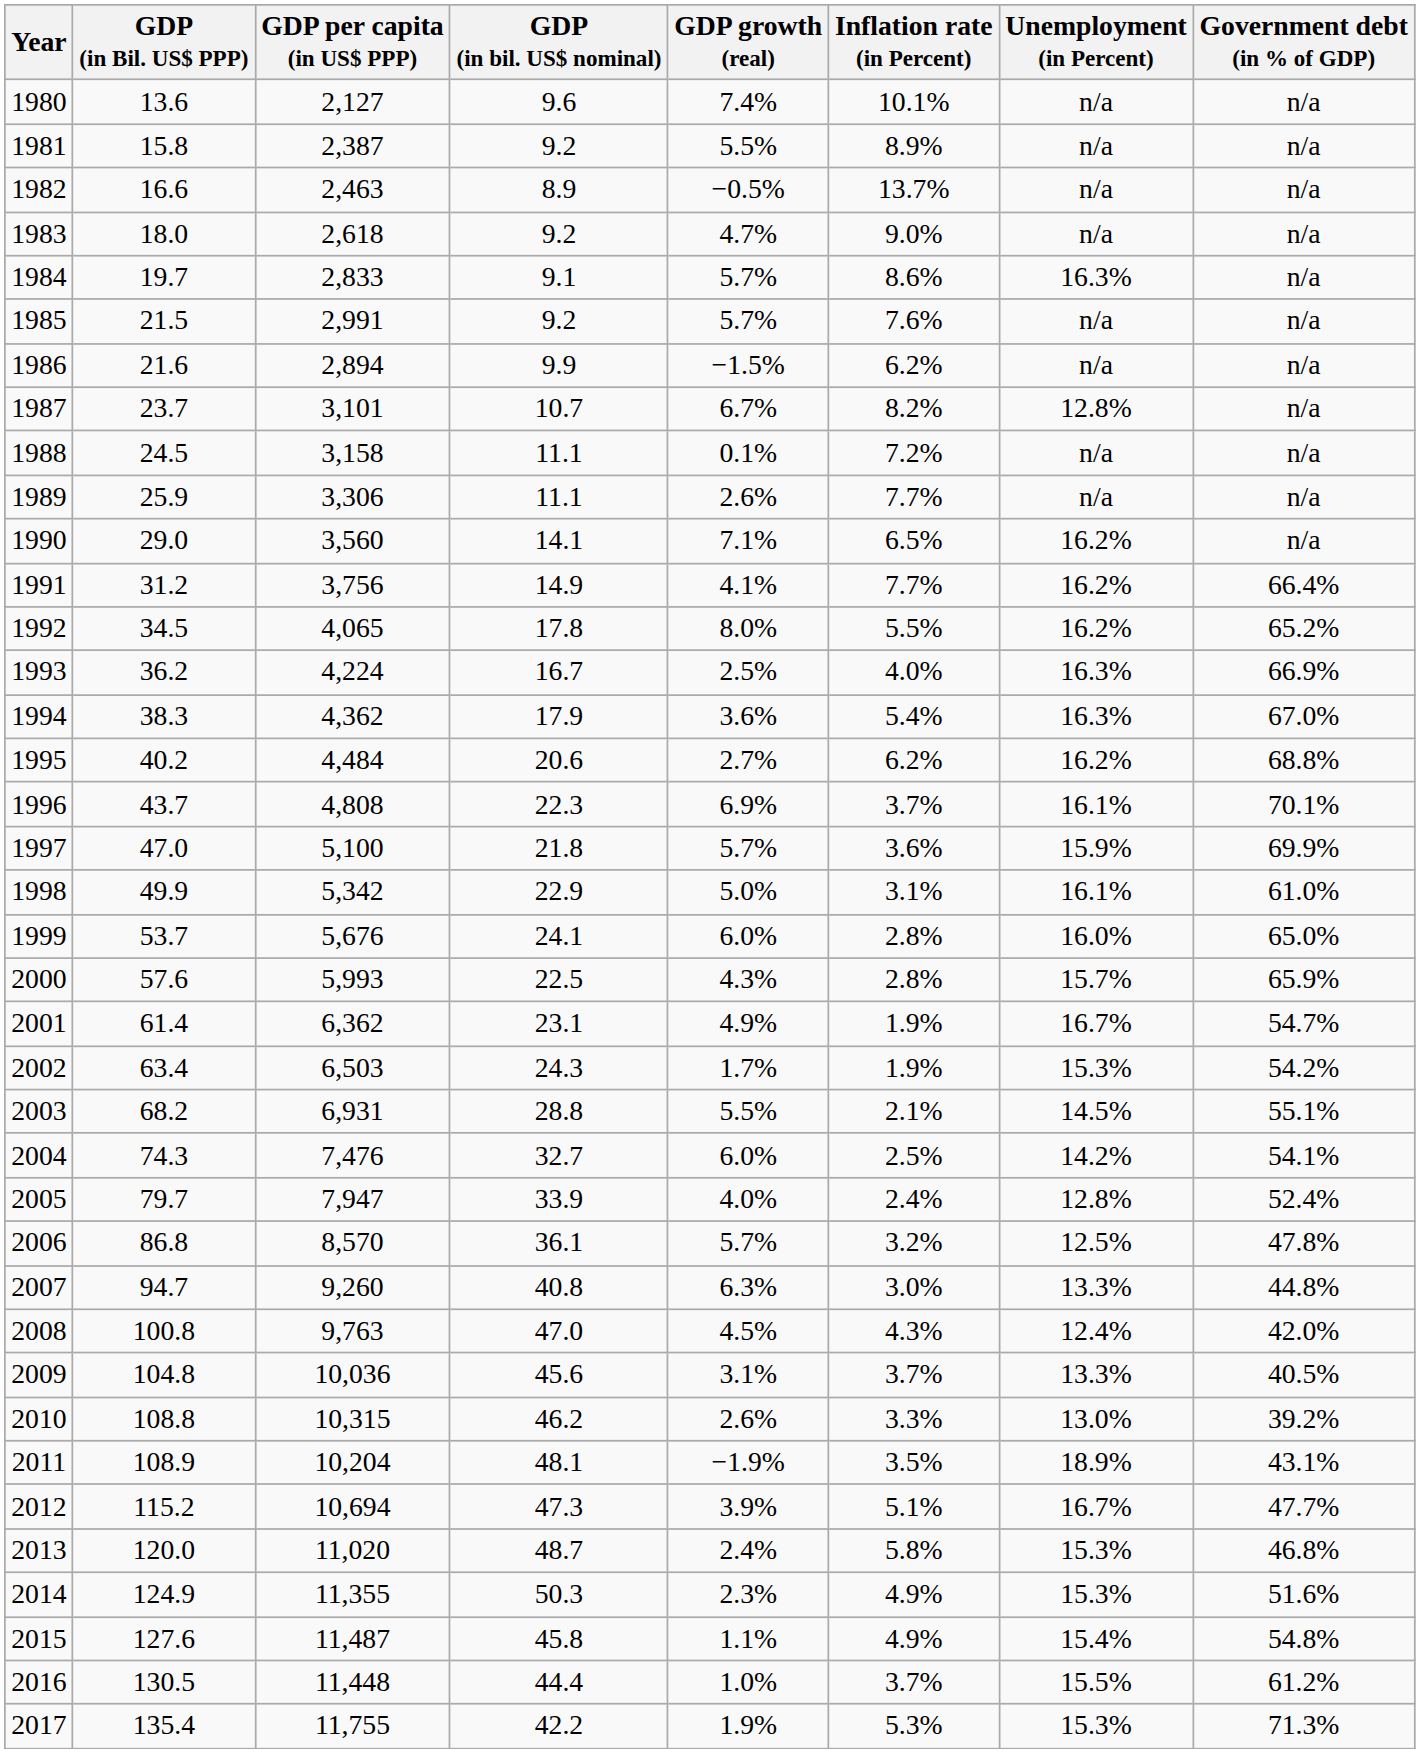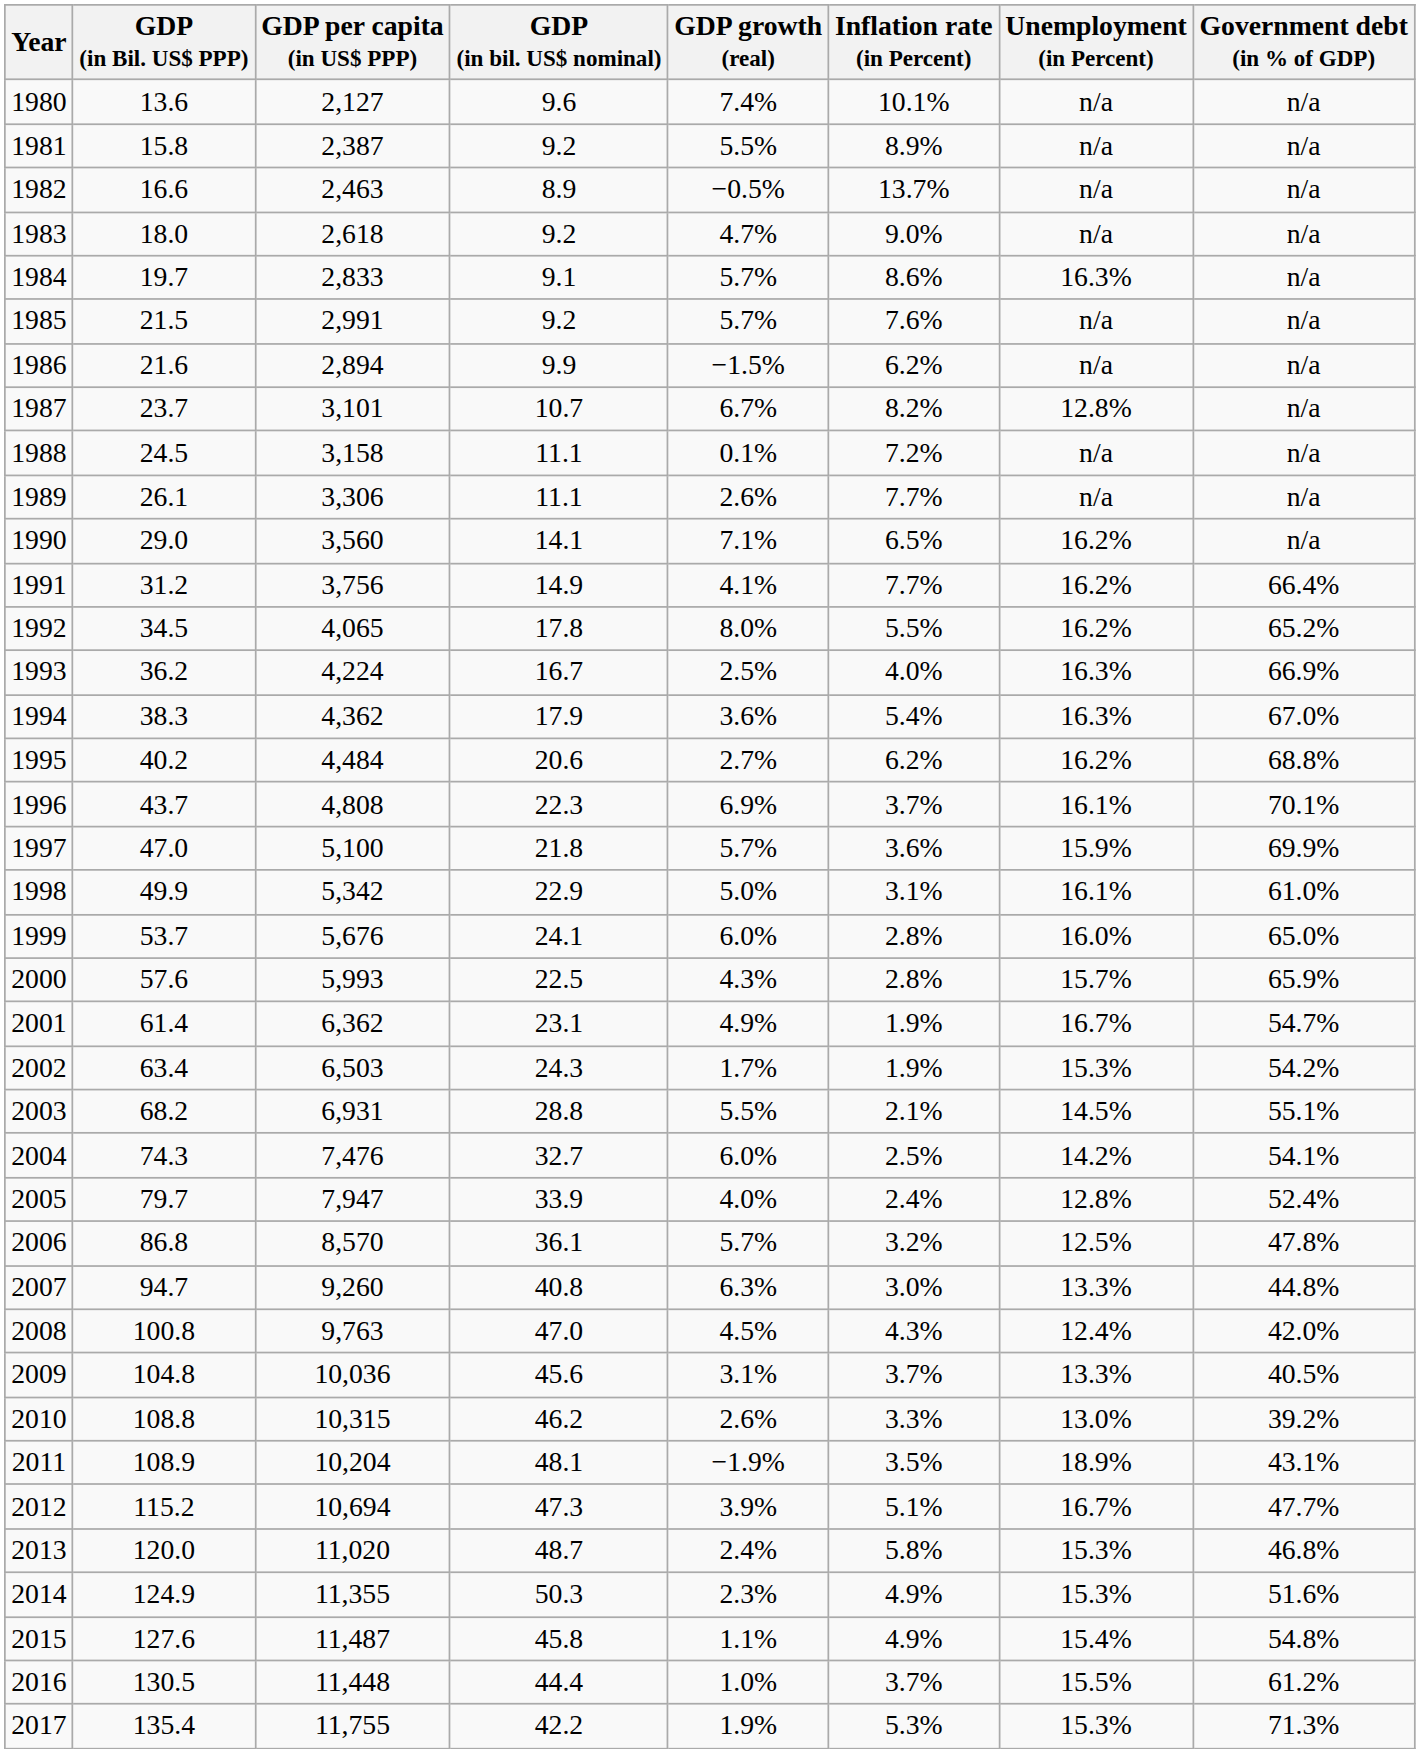1989 | GDP (in Bil. US$ PPP): 25.9 -> 26.1
